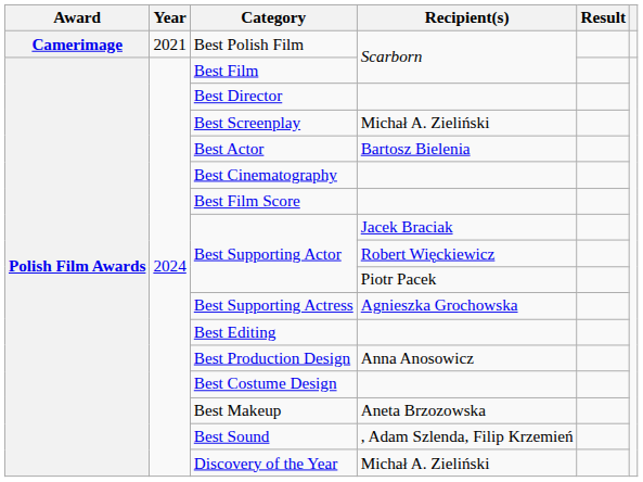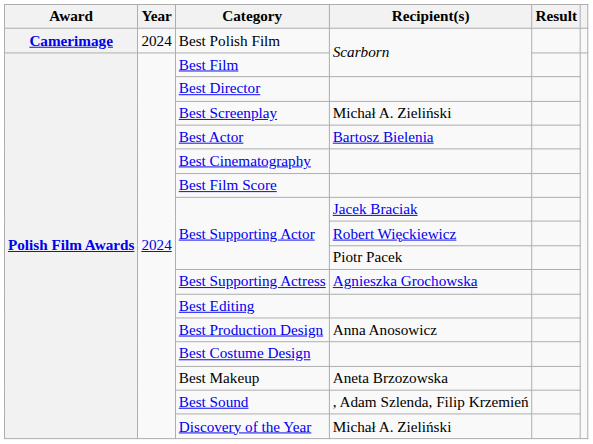Best Polish Film | Year: 2021 -> 2024
